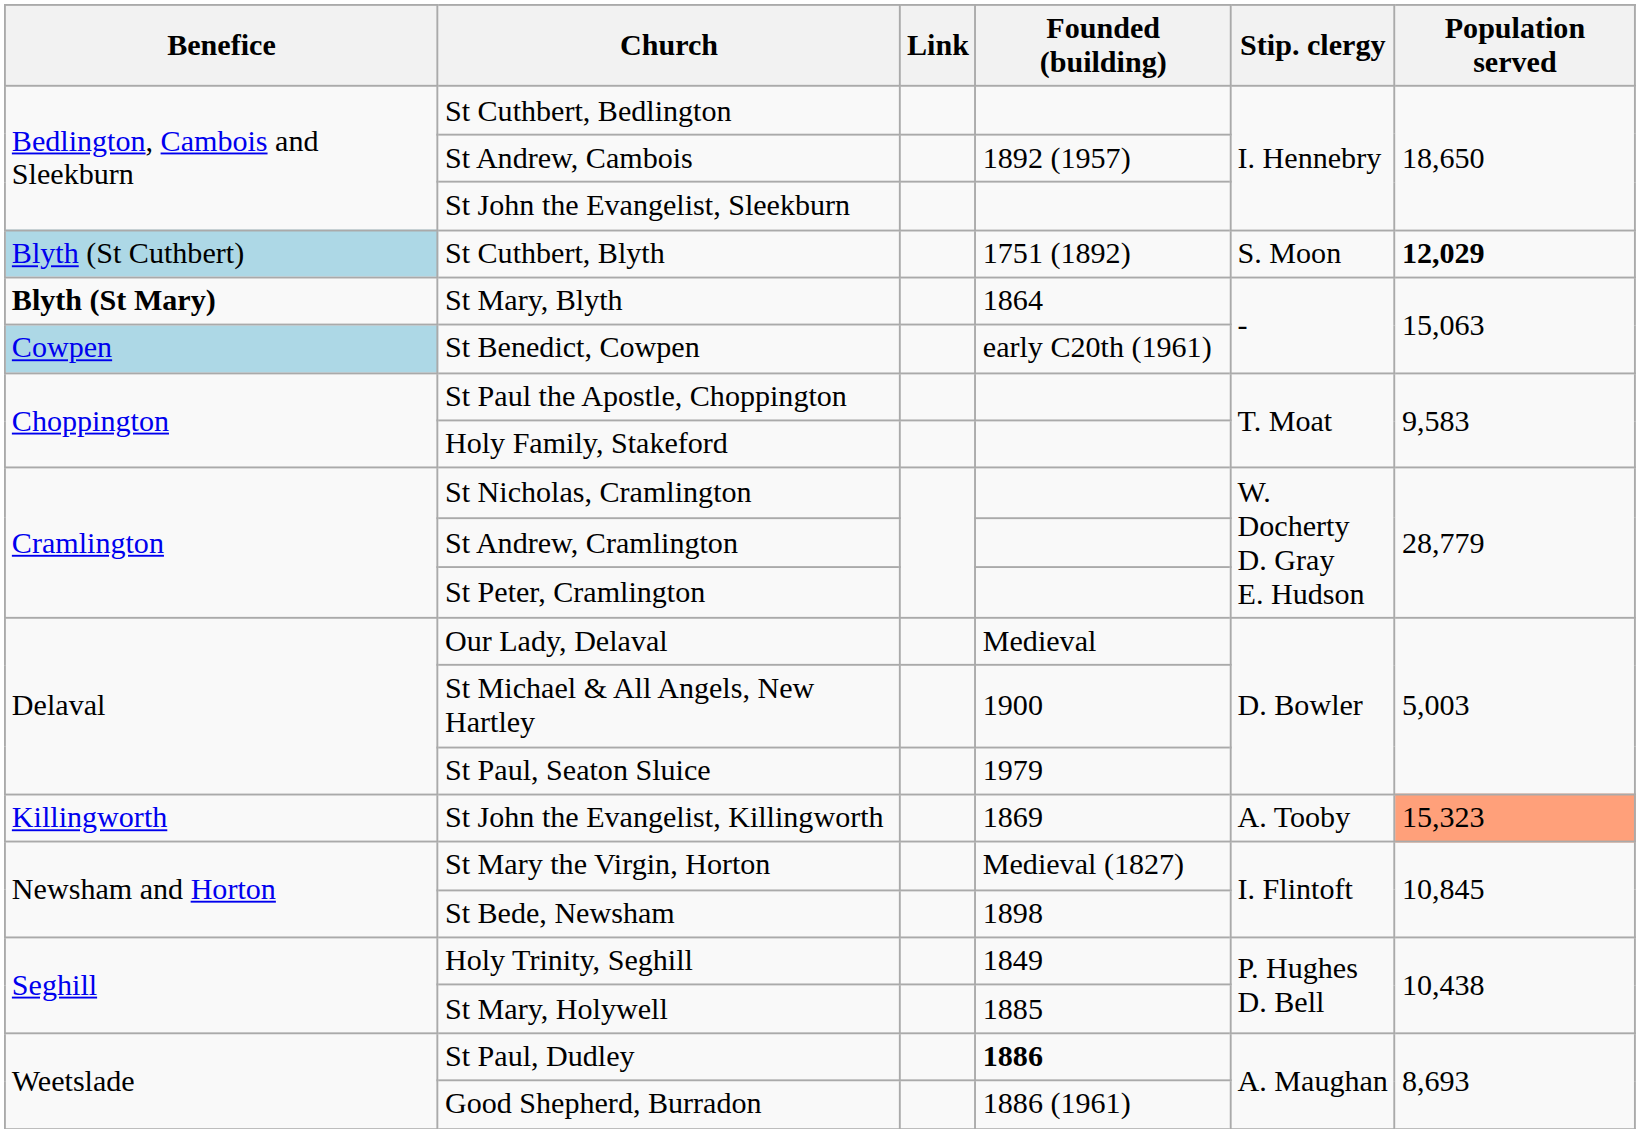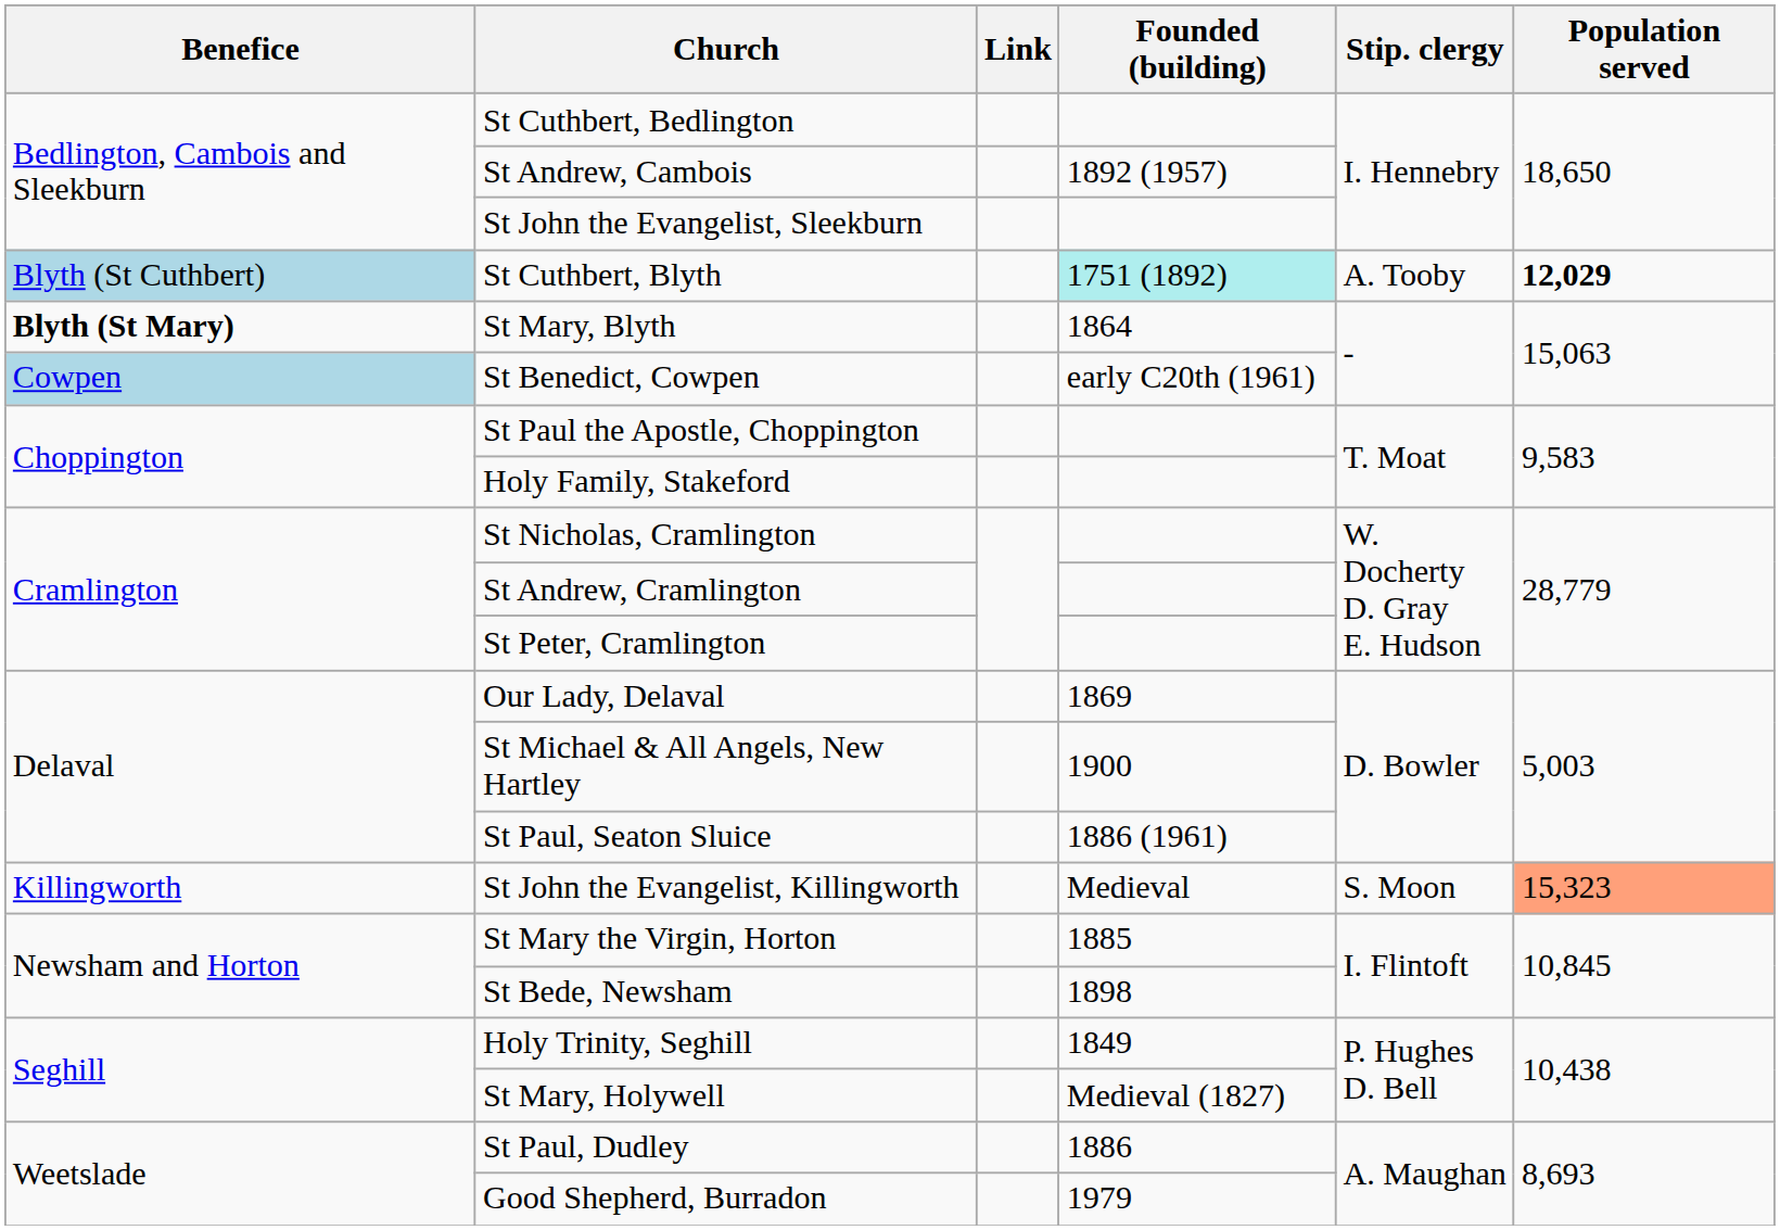St Cuthbert, Blyth | Founded (building): no background -> paleturquoise background
St Cuthbert, Blyth | Stip. clergy: S. Moon -> A. Tooby
Our Lady, Delaval | Founded (building): Medieval -> 1869
St Paul, Seaton Sluice | Founded (building): 1979 -> 1886 (1961)
St John the Evangelist, Killingworth | Founded (building): 1869 -> Medieval
St John the Evangelist, Killingworth | Stip. clergy: A. Tooby -> S. Moon
St Mary the Virgin, Horton | Founded (building): Medieval (1827) -> 1885
St Mary, Holywell | Founded (building): 1885 -> Medieval (1827)
St Paul, Dudley | Founded (building): bold -> normal
Good Shepherd, Burradon | Founded (building): 1886 (1961) -> 1979
